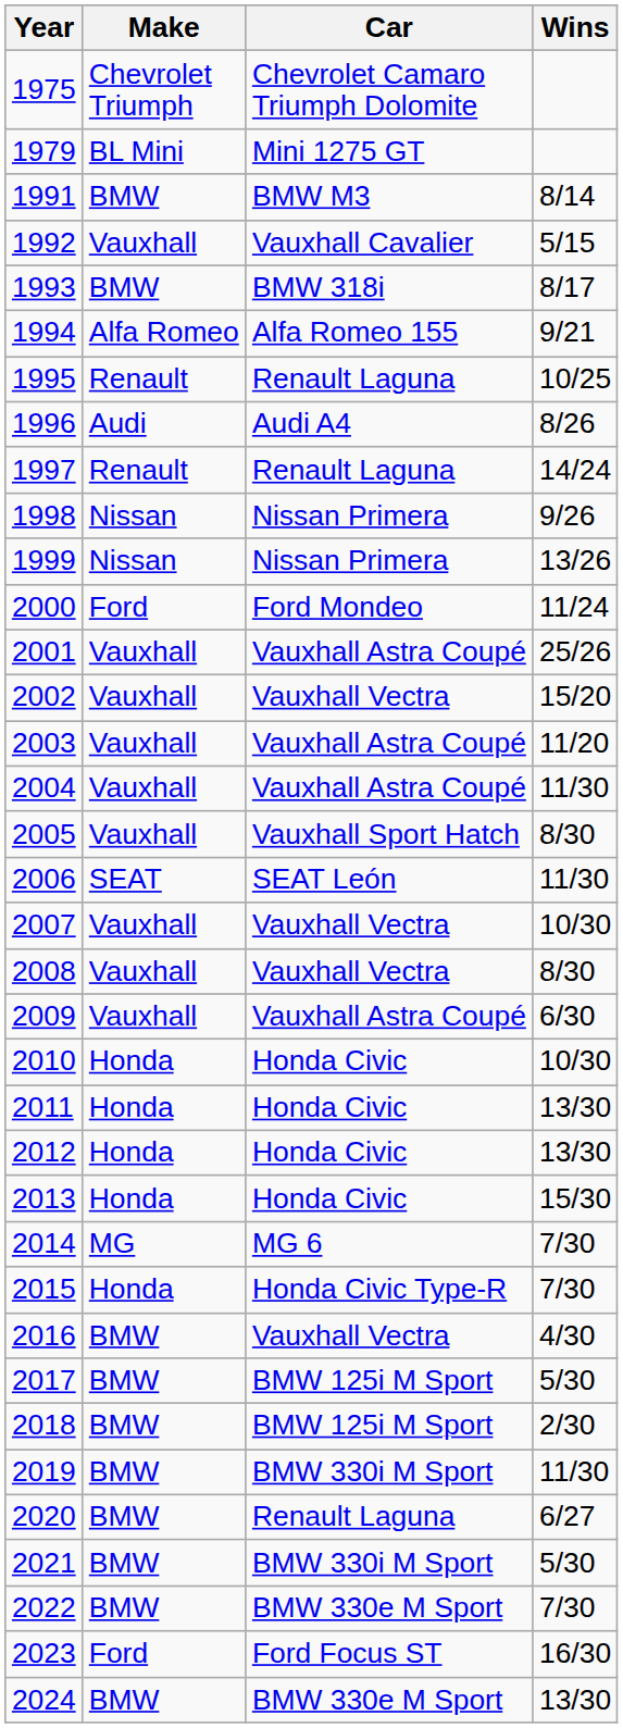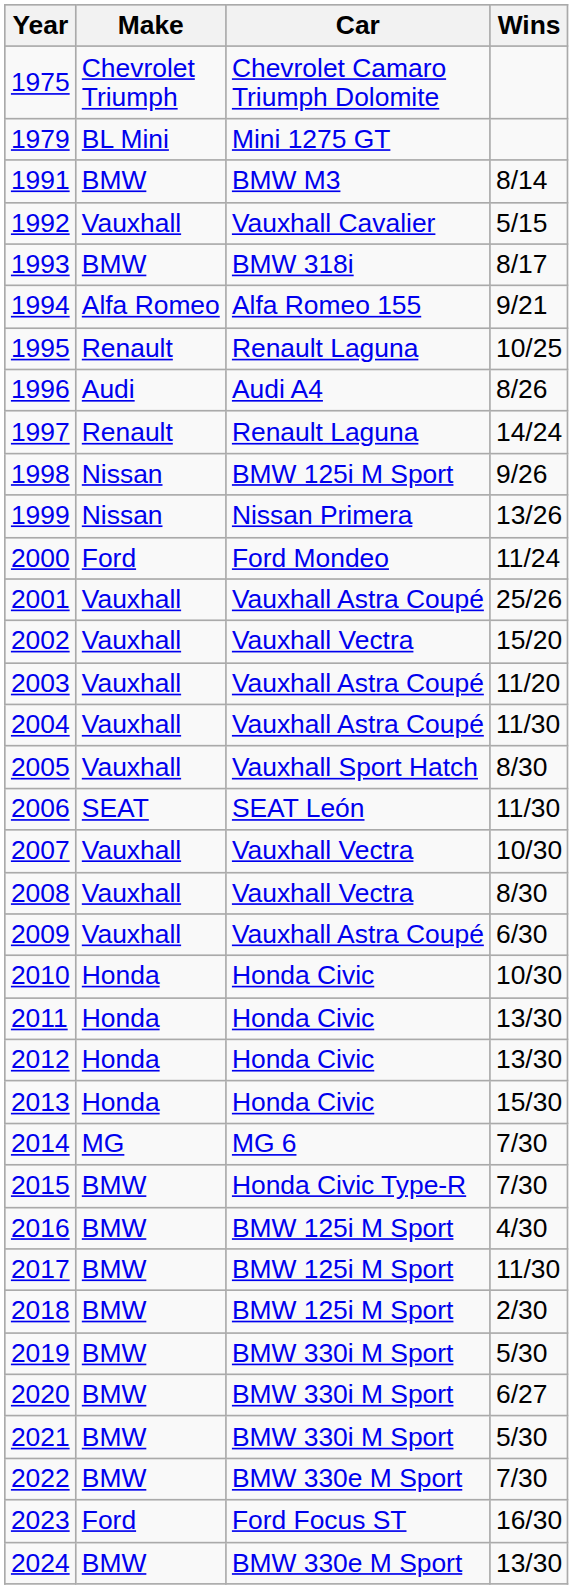1998 | Car: Nissan Primera -> BMW 125i M Sport
2015 | Make: Honda -> BMW
2016 | Car: Vauxhall Vectra -> BMW 125i M Sport
2017 | Wins: 5/30 -> 11/30
2019 | Wins: 11/30 -> 5/30
2020 | Car: Renault Laguna -> BMW 330i M Sport
